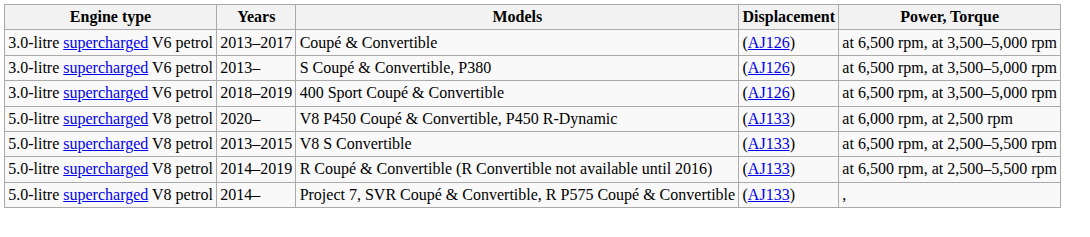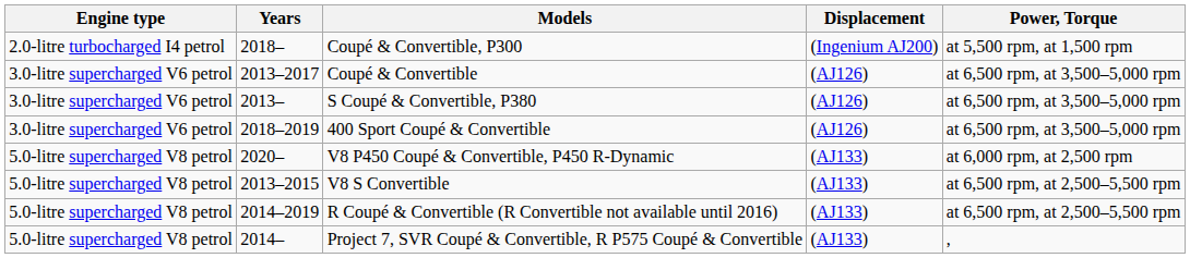+ row: 2.0-litre turbocharged I4 petrol | 2018– | Coupé & Convertible, P300 | (Ingenium AJ200) | at 5,500 rpm, at 1,500 rpm
